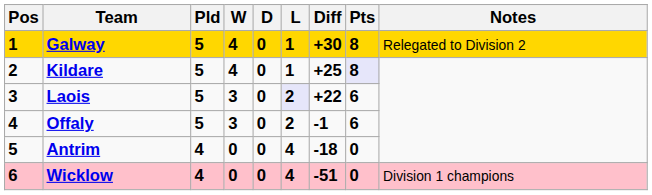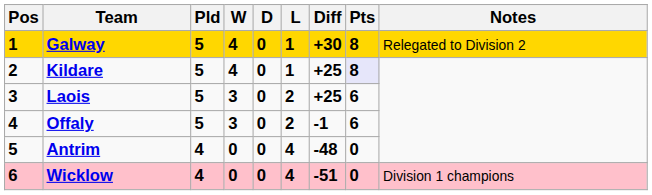Laois | L: lavender background -> no background
Laois | Diff: +22 -> +25
Antrim | Diff: -18 -> -48
